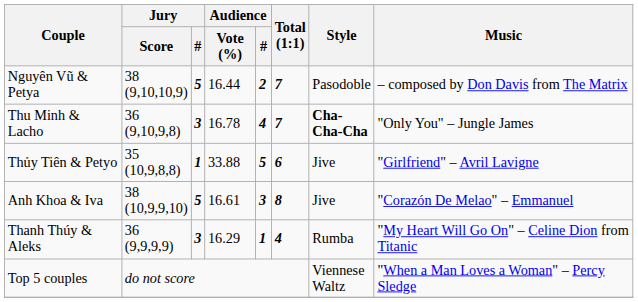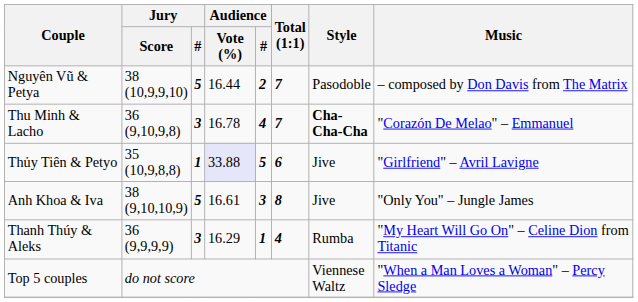Nguyên Vũ & Petya | Jury / Score: 38 (9,10,10,9) -> 38 (10,9,9,10)
Thu Minh & Lacho | Music: "Only You" – Jungle James -> "Corazón De Melao" – Emmanuel
Thủy Tiên & Petyo | Audience / Vote (%): no background -> lavender background
Anh Khoa & Iva | Jury / Score: 38 (10,9,9,10) -> 38 (9,10,10,9)
Anh Khoa & Iva | Music: "Corazón De Melao" – Emmanuel -> "Only You" – Jungle James
